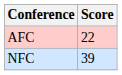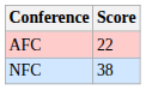NFC | Score: 39 -> 38
